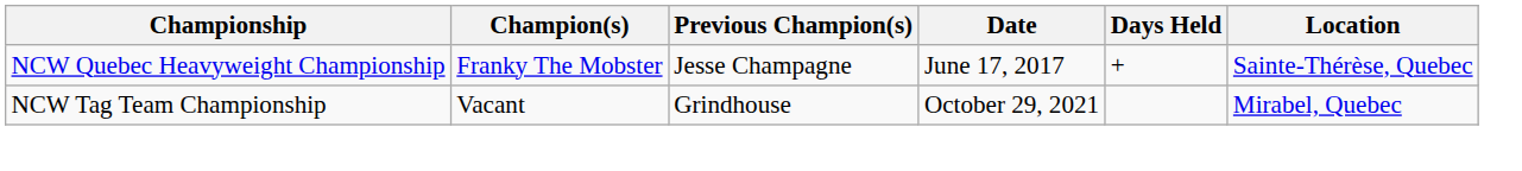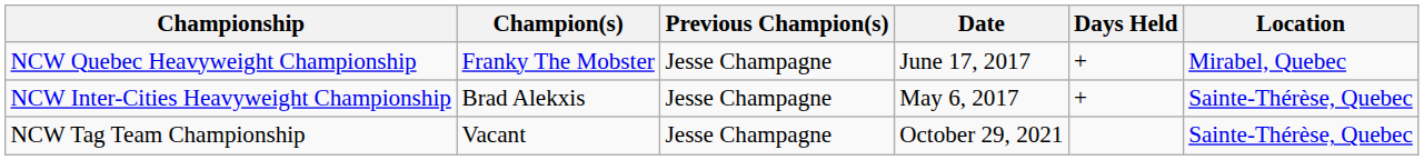NCW Quebec Heavyweight Championship | Location: Sainte-Thérèse, Quebec -> Mirabel, Quebec
+ row: NCW Inter-Cities Heavyweight Championship | Brad Alekxis | Jesse Champagne | May 6, 2017 | + | Sainte-Thérèse, Quebec
NCW Tag Team Championship | Previous Champion(s): Grindhouse -> Jesse Champagne
NCW Tag Team Championship | Location: Mirabel, Quebec -> Sainte-Thérèse, Quebec
